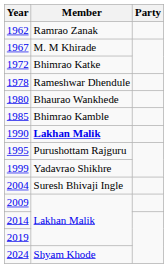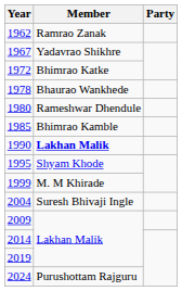1967 | Member: M. M Khirade -> Yadavrao Shikhre
1978 | Member: Rameshwar Dhendule -> Bhaurao Wankhede
1980 | Member: Bhaurao Wankhede -> Rameshwar Dhendule
1995 | Member: Purushottam Rajguru -> Shyam Khode
1999 | Member: Yadavrao Shikhre -> M. M Khirade
2024 | Member: Shyam Khode -> Purushottam Rajguru
